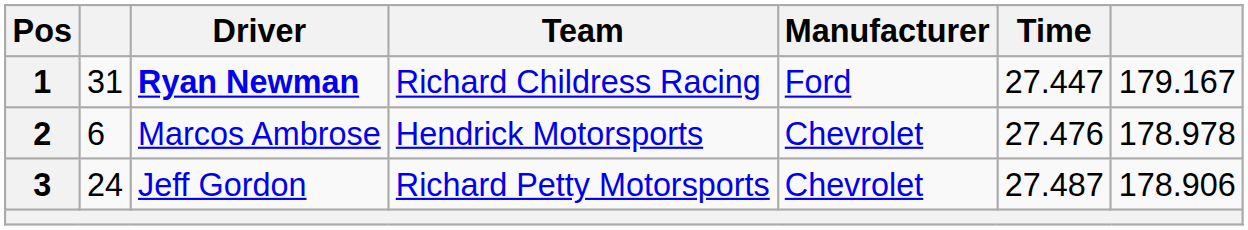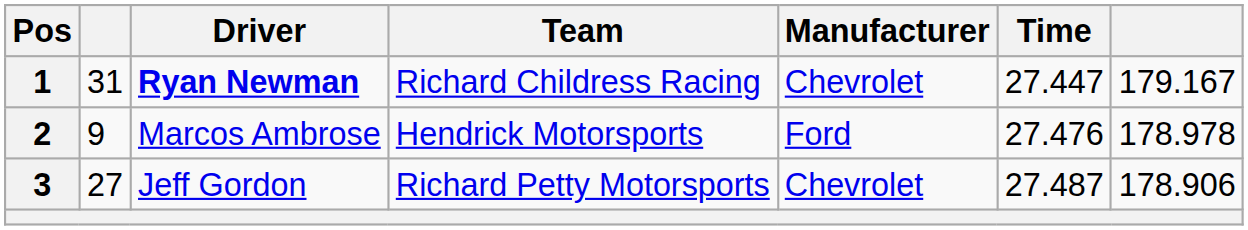1 | Manufacturer: Ford -> Chevrolet
2 | column 2: 6 -> 9
2 | Manufacturer: Chevrolet -> Ford
3 | column 2: 24 -> 27
